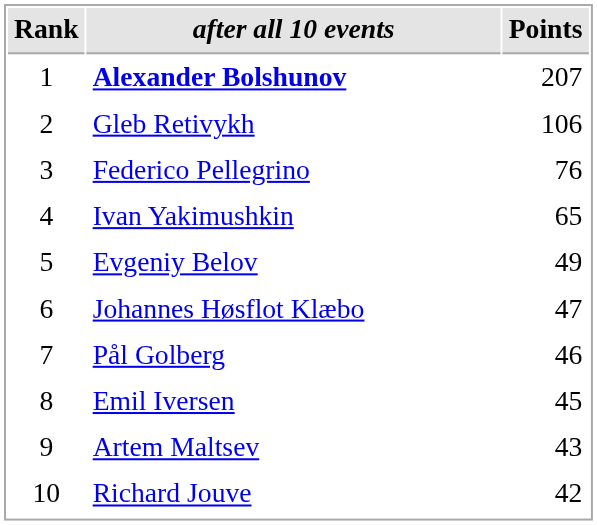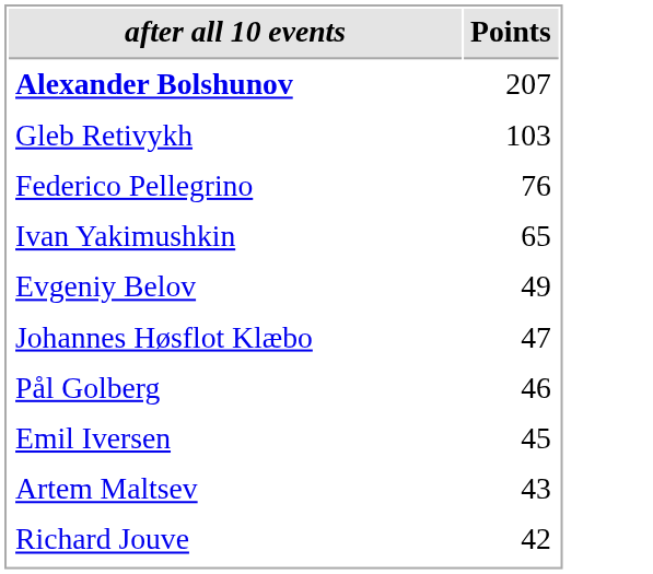- column: Rank | 1 | 2 | 3 | 4 | 5 | 6 | 7 | 8 | 9 | 10
Gleb Retivykh | Points: 106 -> 103
